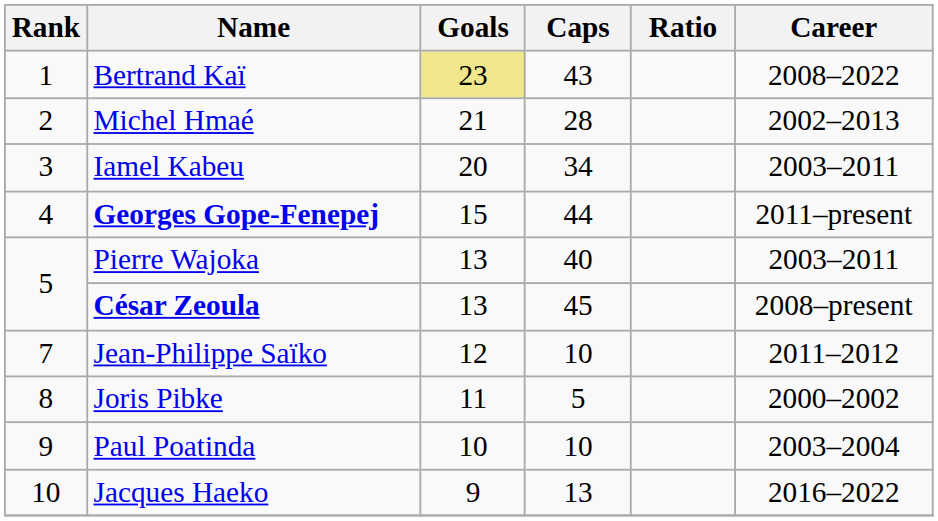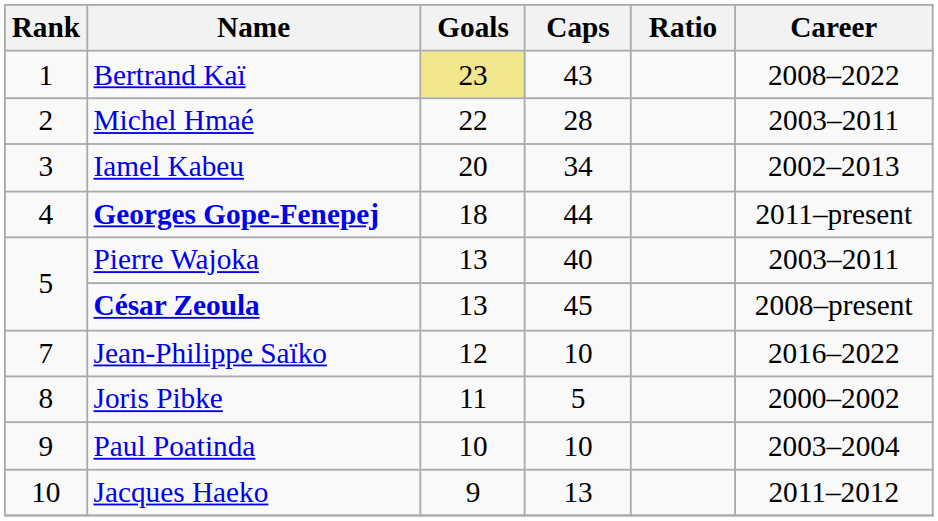Michel Hmaé | Goals: 21 -> 22
Michel Hmaé | Career: 2002–2013 -> 2003–2011
Iamel Kabeu | Career: 2003–2011 -> 2002–2013
Georges Gope-Fenepej | Goals: 15 -> 18
Jean-Philippe Saïko | Career: 2011–2012 -> 2016–2022
Jacques Haeko | Career: 2016–2022 -> 2011–2012
